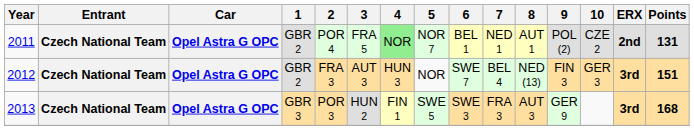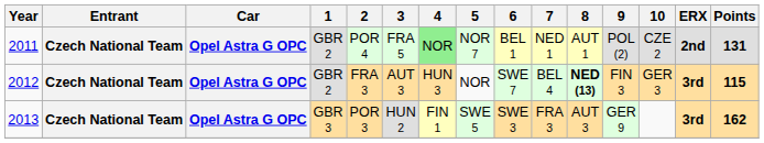2012 | 8: normal -> bold
2012 | Points: 151 -> 115
2013 | Points: 168 -> 162
